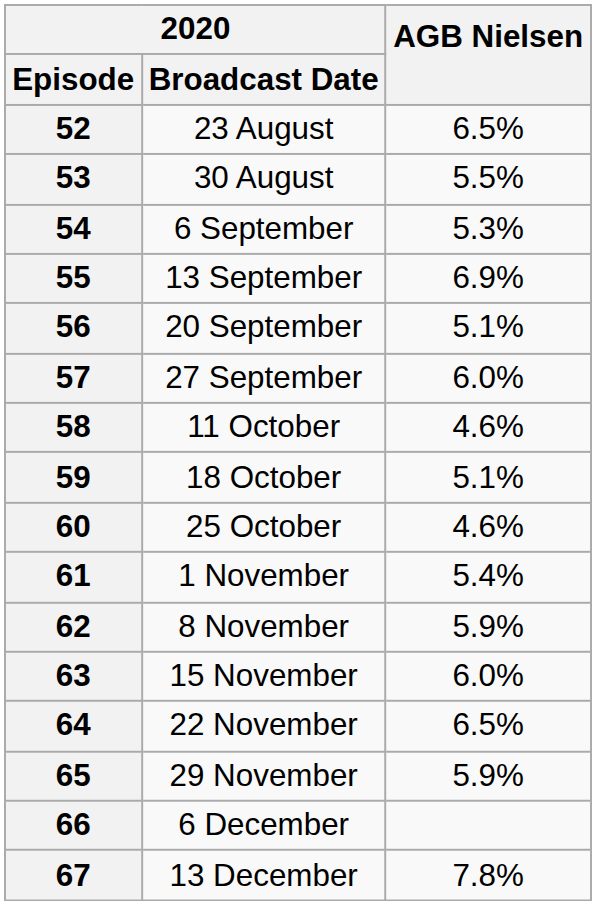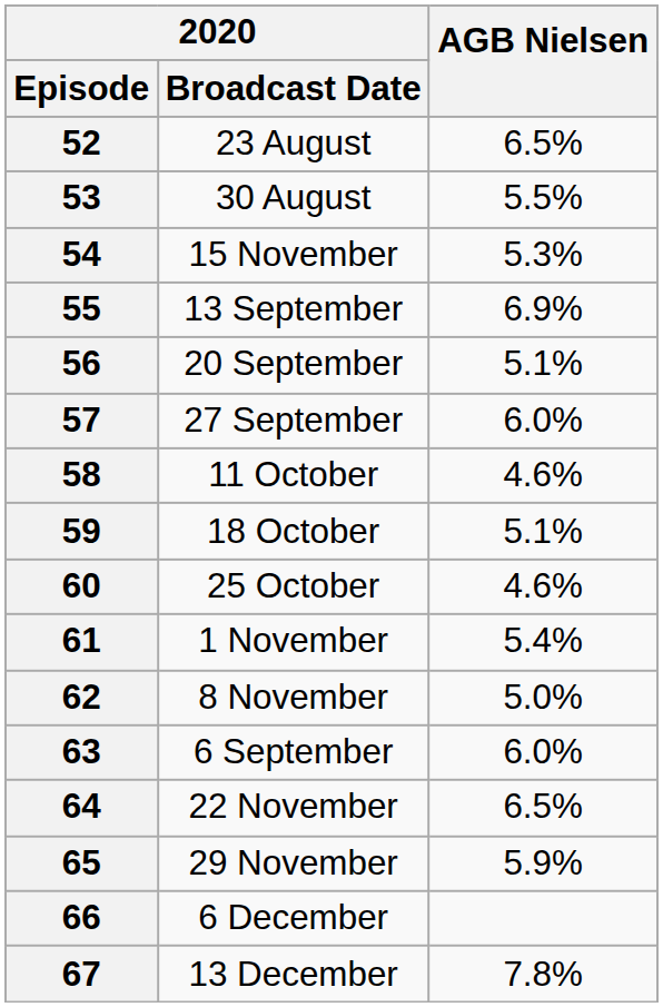54 | 2020 / Broadcast Date: 6 September -> 15 November
62 | AGB Nielsen: 5.9% -> 5.0%
63 | 2020 / Broadcast Date: 15 November -> 6 September
